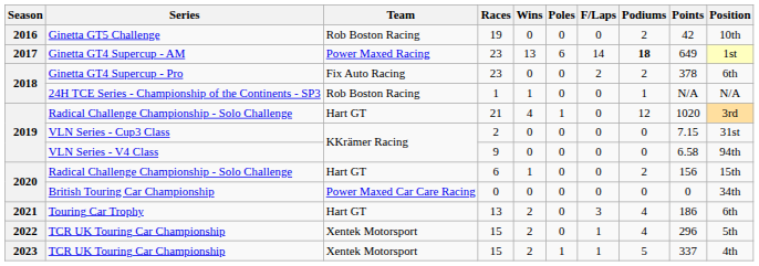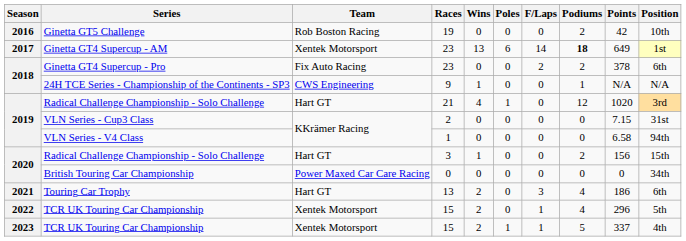Ginetta GT4 Supercup - AM | Team: Power Maxed Racing -> Xentek Motorsport
24H TCE Series - Championship of the Continents - SP3 | Team: Rob Boston Racing -> CWS Engineering
24H TCE Series - Championship of the Continents - SP3 | Races: 1 -> 9
VLN Series - V4 Class | Races: 9 -> 1
2020 / Radical Challenge Championship - Solo Challenge | Races: 6 -> 3
